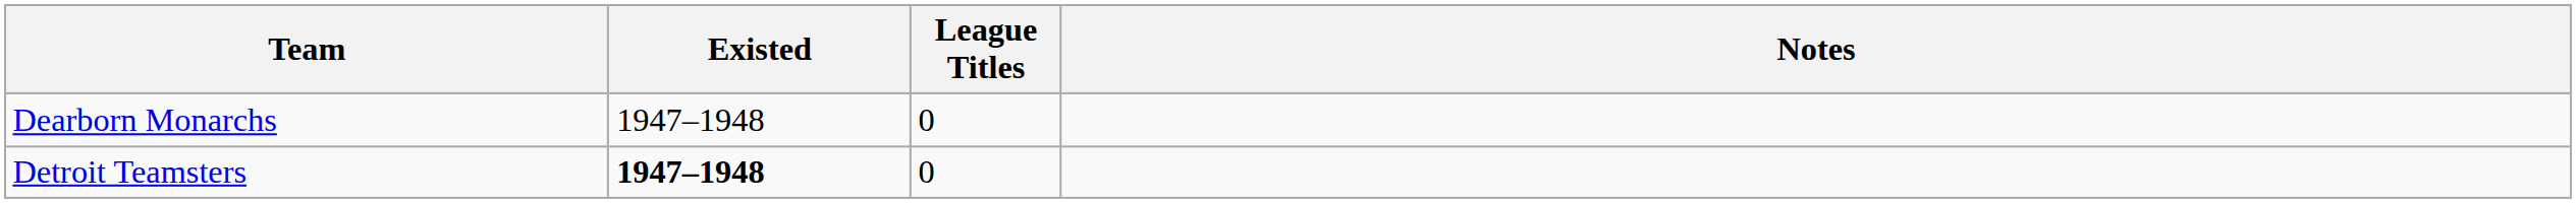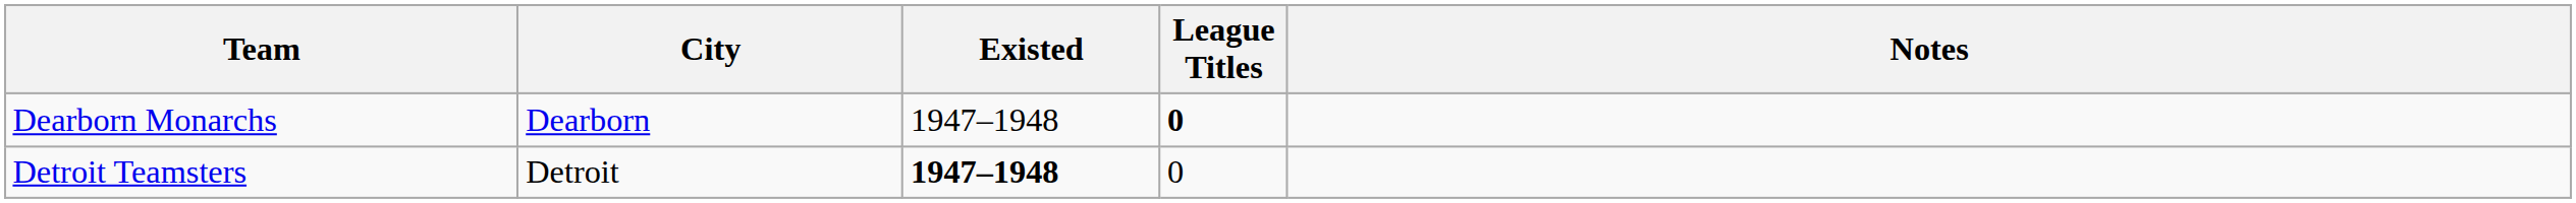+ column: City | Dearborn | Detroit
Dearborn Monarchs | League Titles: normal -> bold
